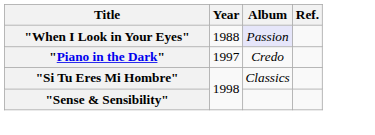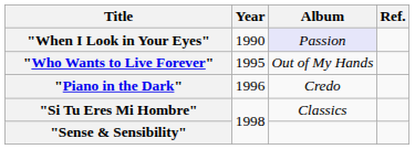"When I Look in Your Eyes" | Year: 1988 -> 1990
+ row: "Who Wants to Live Forever" | 1995 | Out of My Hands
"Piano in the Dark" | Year: 1997 -> 1996
